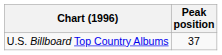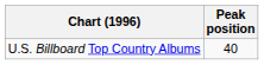U.S. Billboard Top Country Albums | Peak position: 37 -> 40
